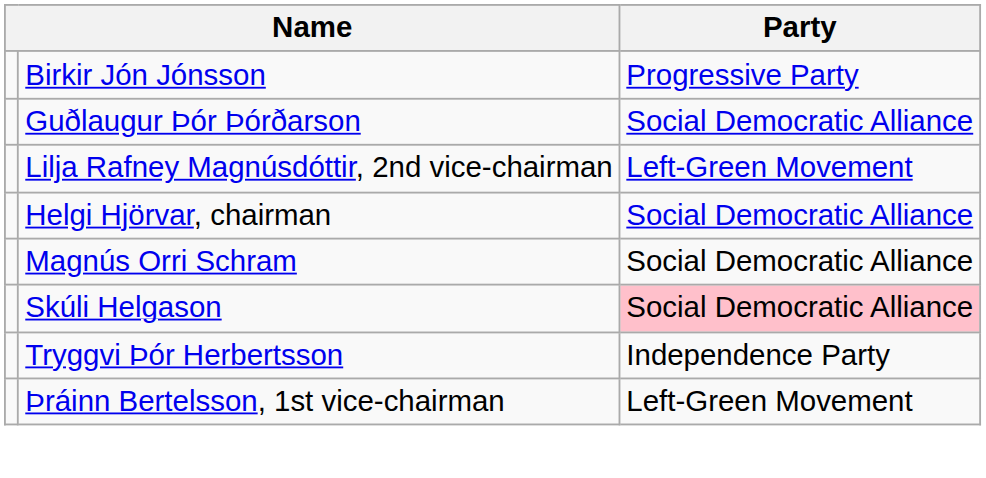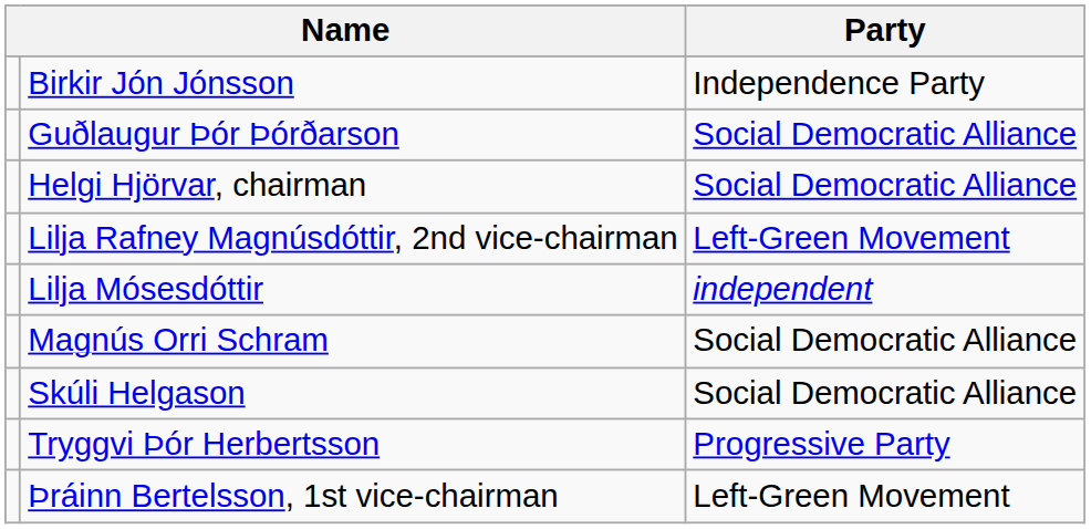Birkir Jón Jónsson | Party: Progressive Party -> Independence Party
rows swapped: Helgi Hjörvar, chairman <-> Lilja Rafney Magnúsdóttir, 2nd vice-chairman
+ row: Lilja Mósesdóttir | independent
Skúli Helgason | Party: pink background -> no background
Tryggvi Þór Herbertsson | Party: Independence Party -> Progressive Party
